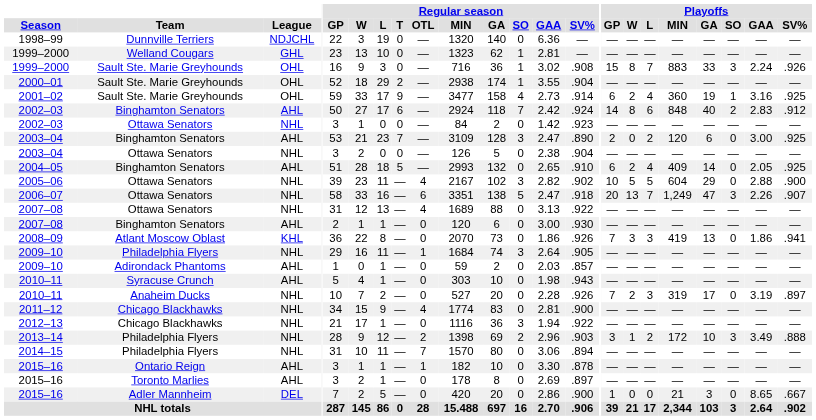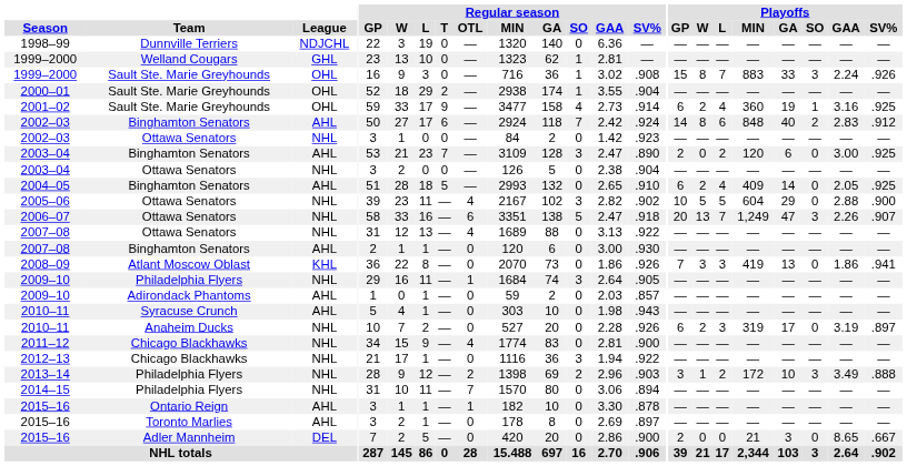2010–11 / Anaheim Ducks | Playoffs / GP: 7 -> 6
2015–16 / Adler Mannheim | Playoffs / GP: 1 -> 2
